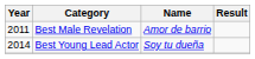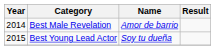Best Male Revelation | Year: 2011 -> 2014
Best Young Lead Actor | Year: 2014 -> 2015
